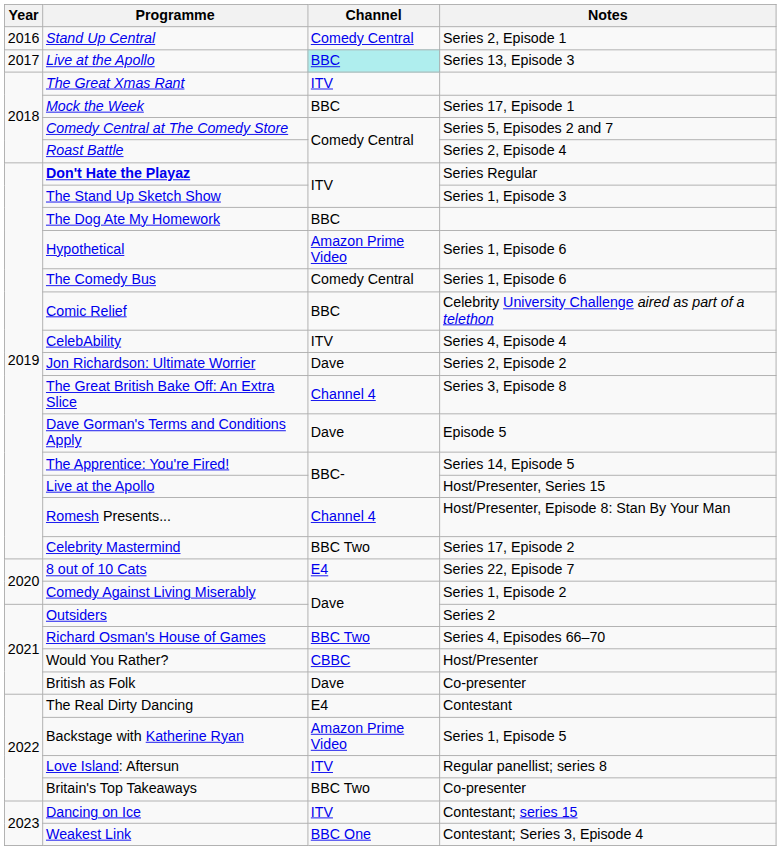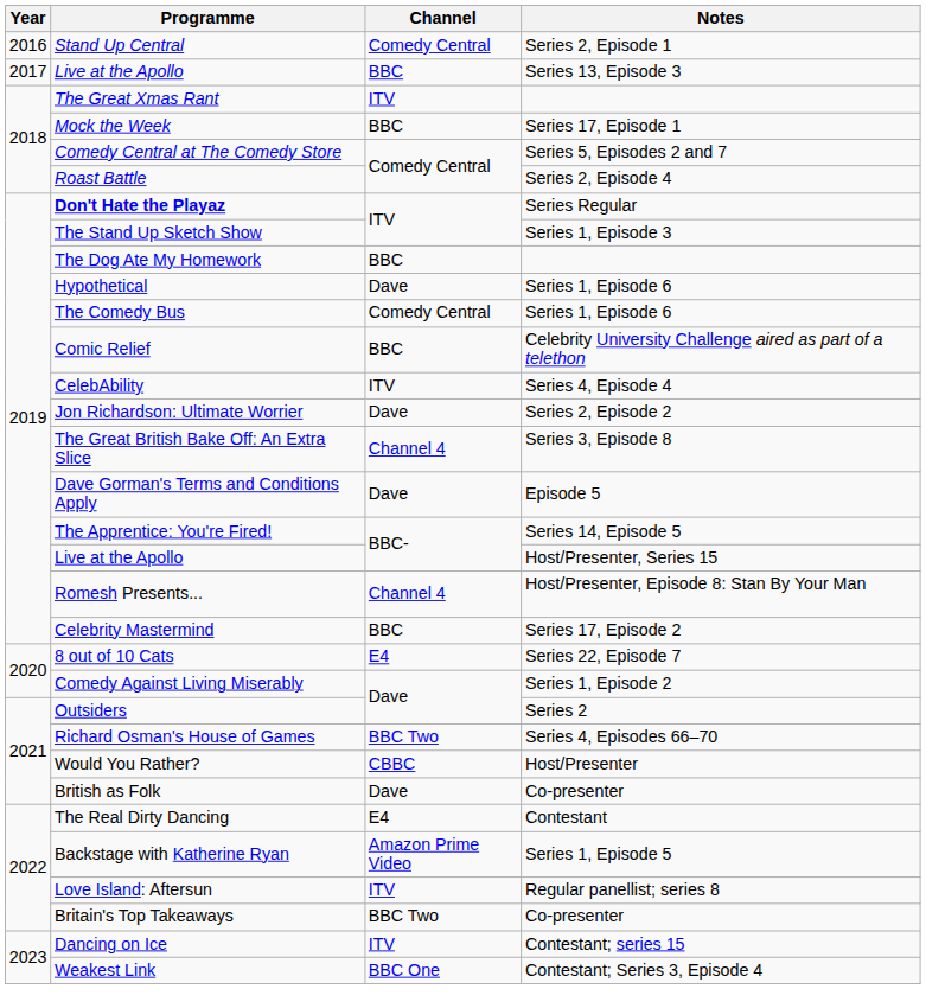Live at the Apollo / Series 13, Episode 3 | Channel: paleturquoise background -> no background
Hypothetical | Channel: Amazon Prime Video -> Dave
Celebrity Mastermind | Channel: BBC Two -> BBC
